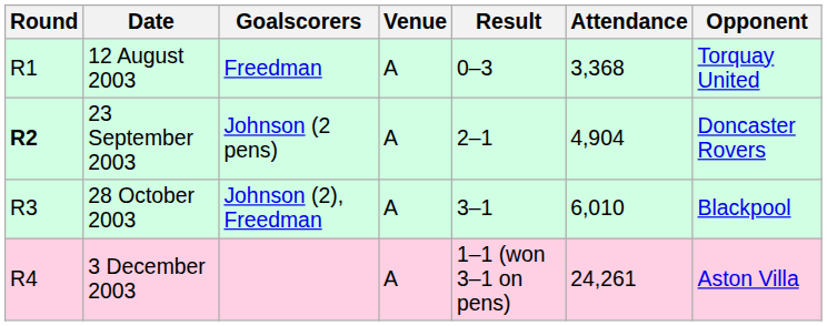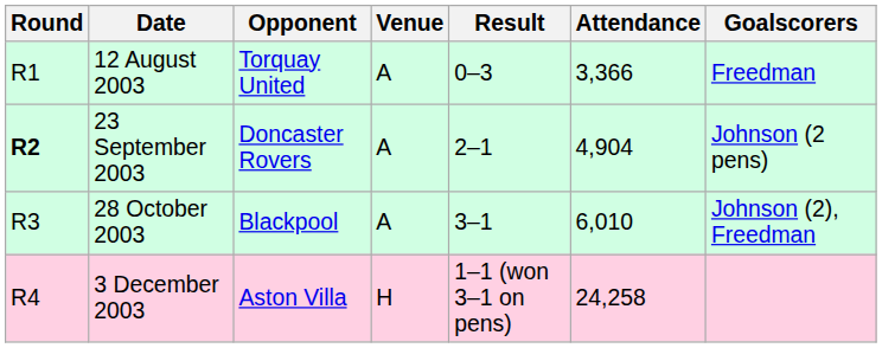columns swapped: Opponent <-> Goalscorers
12 August 2003 | Attendance: 3,368 -> 3,366
3 December 2003 | Venue: A -> H
3 December 2003 | Attendance: 24,261 -> 24,258
